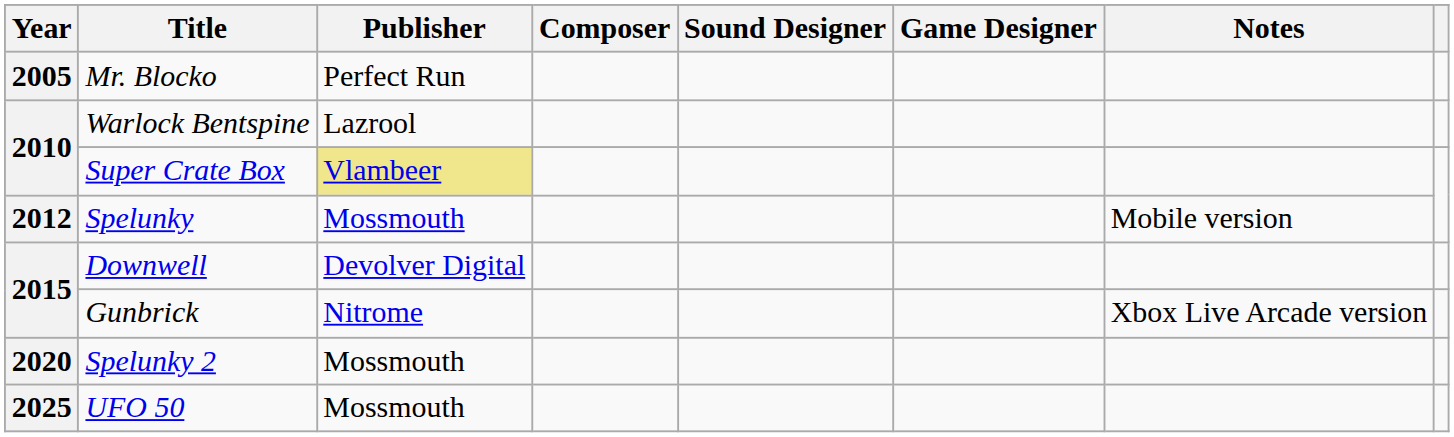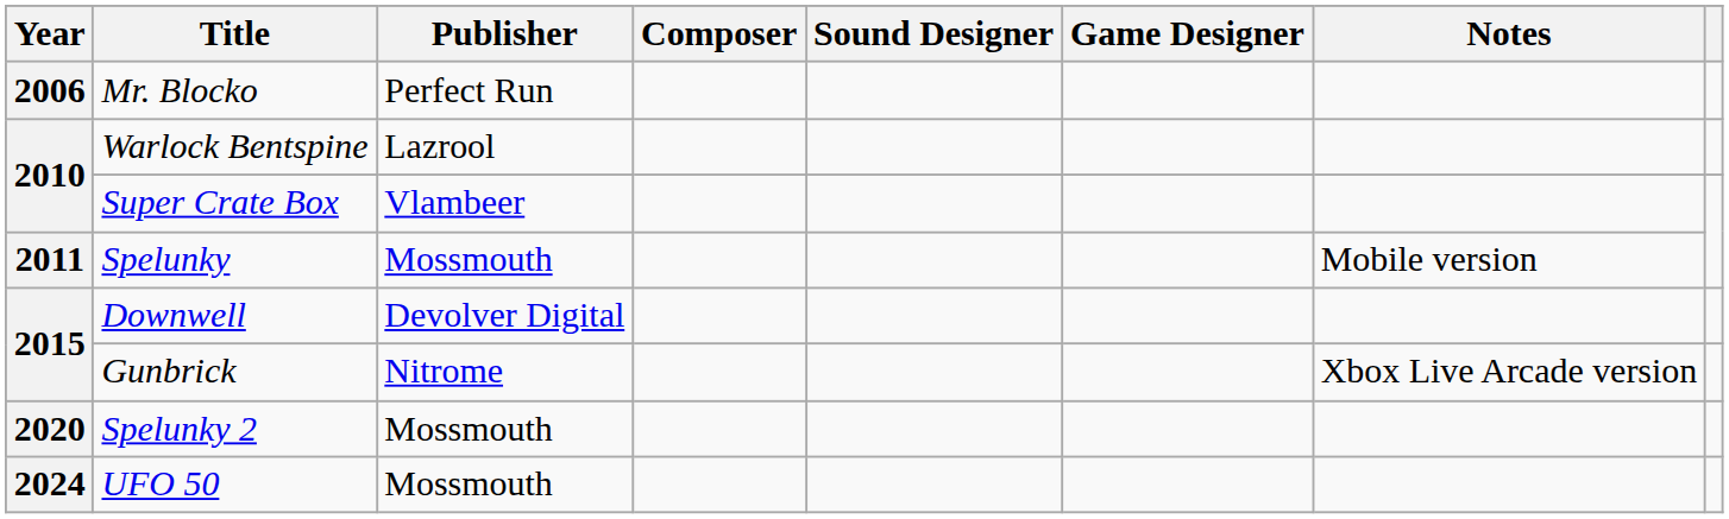Mr. Blocko | Year: 2005 -> 2006
Super Crate Box | Publisher: khaki background -> no background
Spelunky | Year: 2012 -> 2011
UFO 50 | Year: 2025 -> 2024
